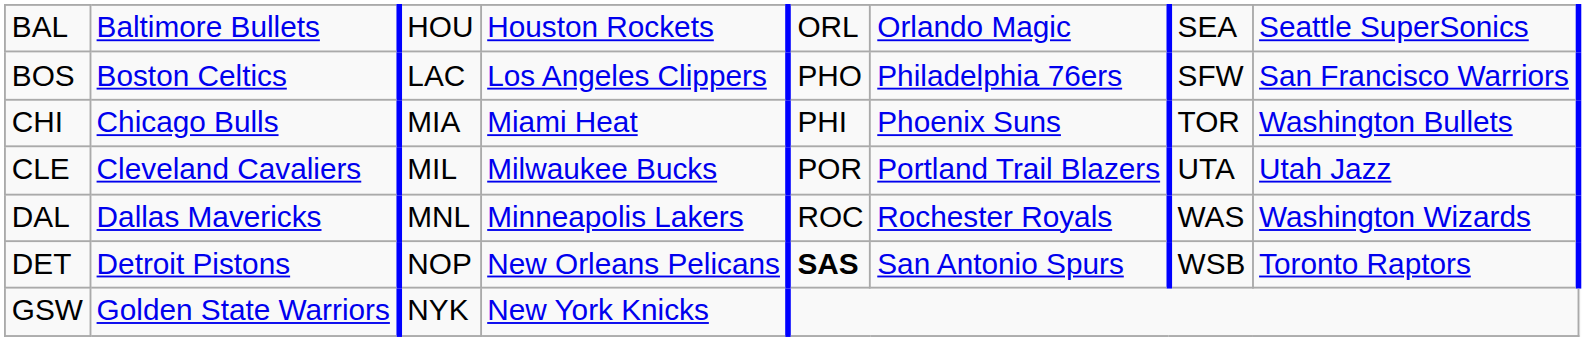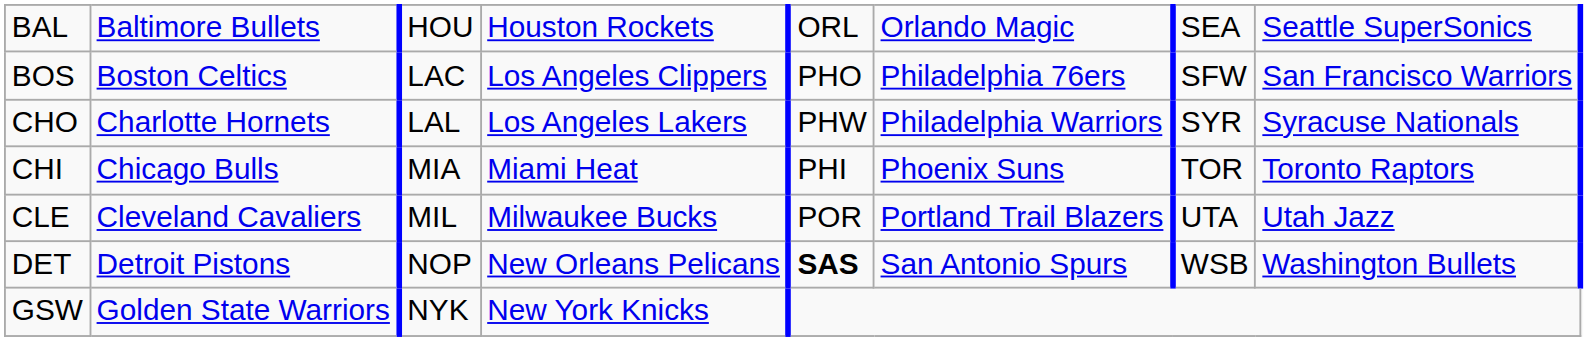+ row: CHO | Charlotte Hornets | LAL | Los Angeles Lakers | PHW | Philadelphia Warriors | SYR | Syracuse Nationals
CHI | column 8: Washington Bullets -> Toronto Raptors
- row: DAL | Dallas Mavericks | MNL | Minneapolis Lakers | ROC | Rochester Royals | WAS | Washington Wizards
DET | column 8: Toronto Raptors -> Washington Bullets
